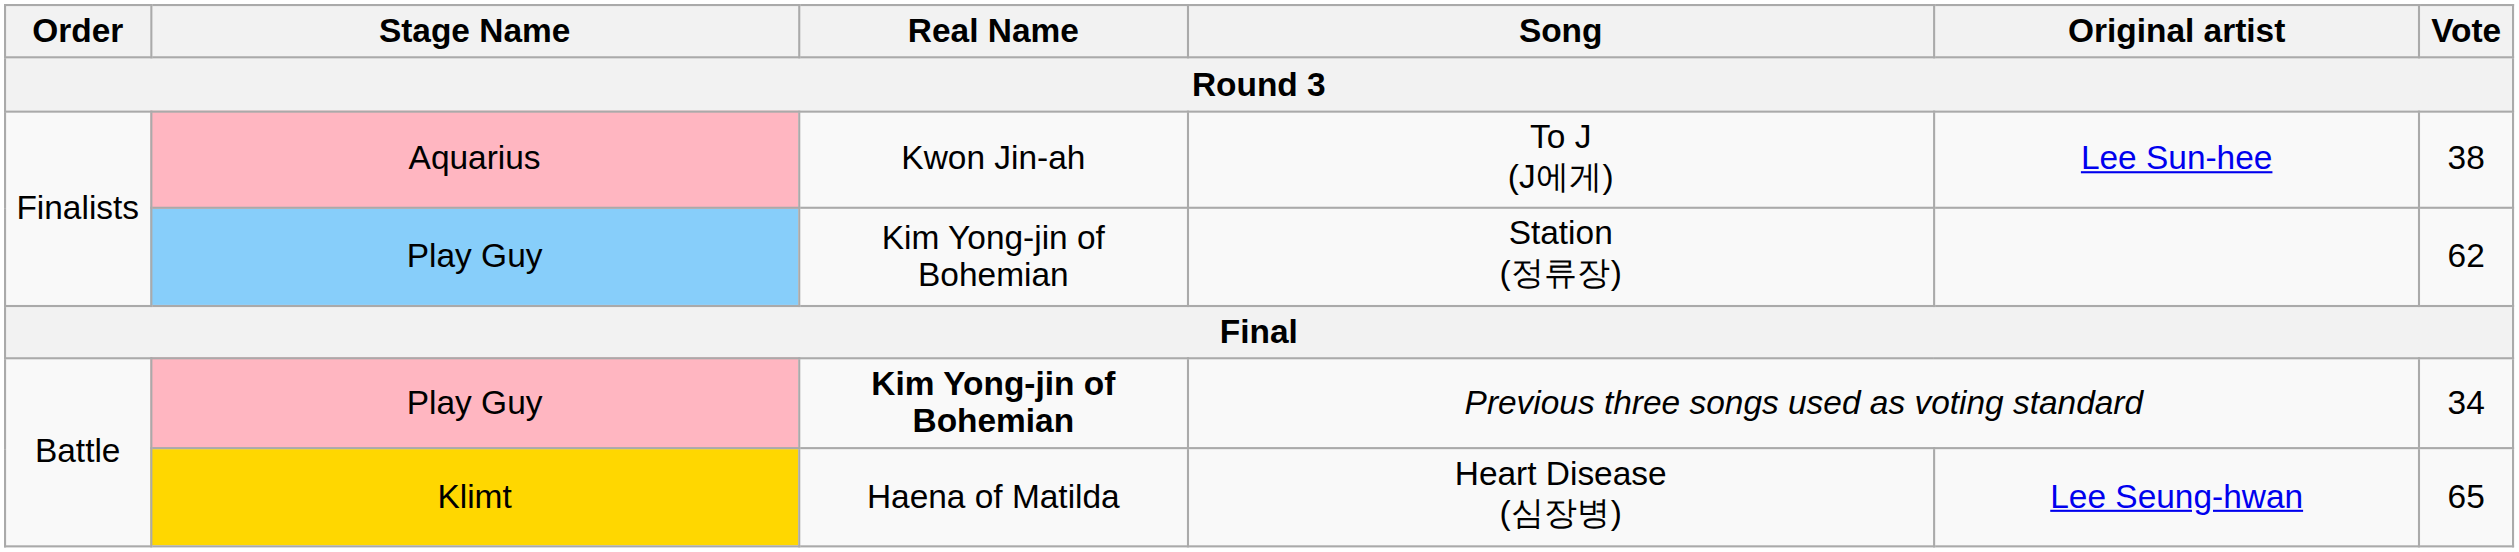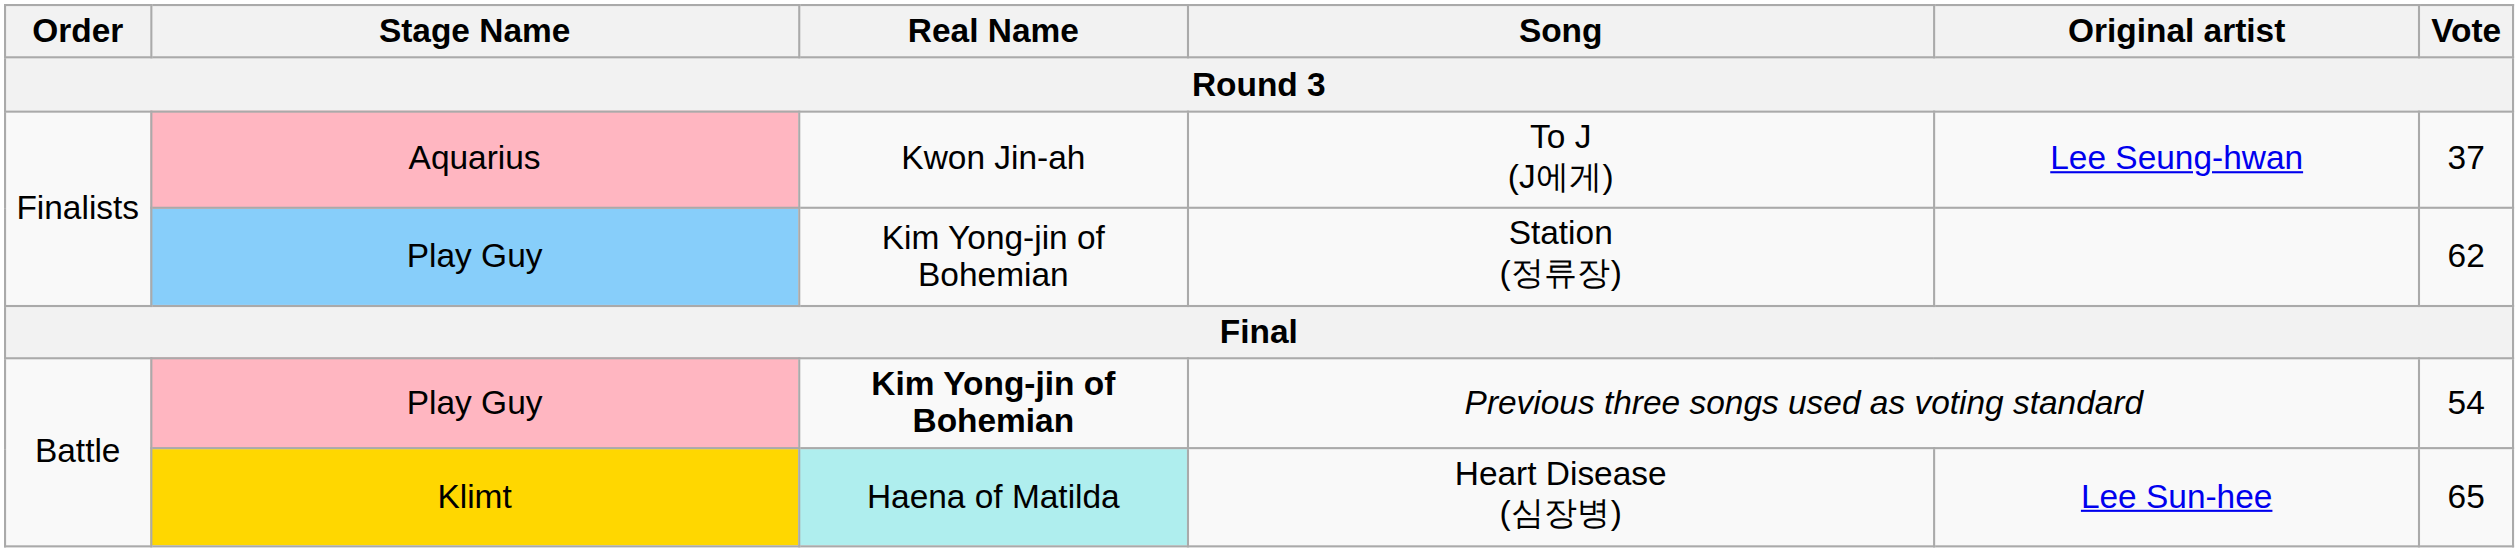To J (J에게) | Original artist: Lee Sun-hee -> Lee Seung-hwan
To J (J에게) | Vote: 38 -> 37
Previous three songs used as voting standard | Vote: 34 -> 54
Heart Disease (심장병) | Real Name: no background -> paleturquoise background
Heart Disease (심장병) | Original artist: Lee Seung-hwan -> Lee Sun-hee
